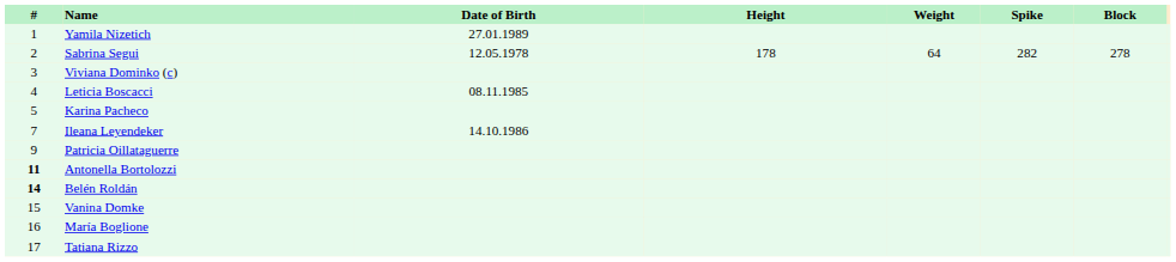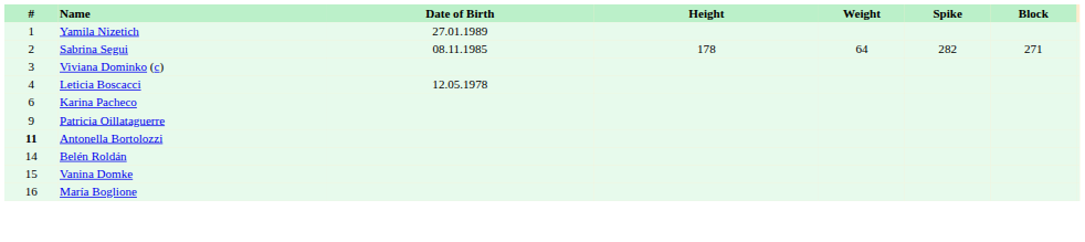Sabrina Segui | Date of Birth: 12.05.1978 -> 08.11.1985
Sabrina Segui | Block: 278 -> 271
Leticia Boscacci | Date of Birth: 08.11.1985 -> 12.05.1978
Karina Pacheco | #: 5 -> 6
- row: 7 | Ileana Leyendeker | 14.10.1986
Belén Roldán | #: bold -> normal
- row: 17 | Tatiana Rizzo
